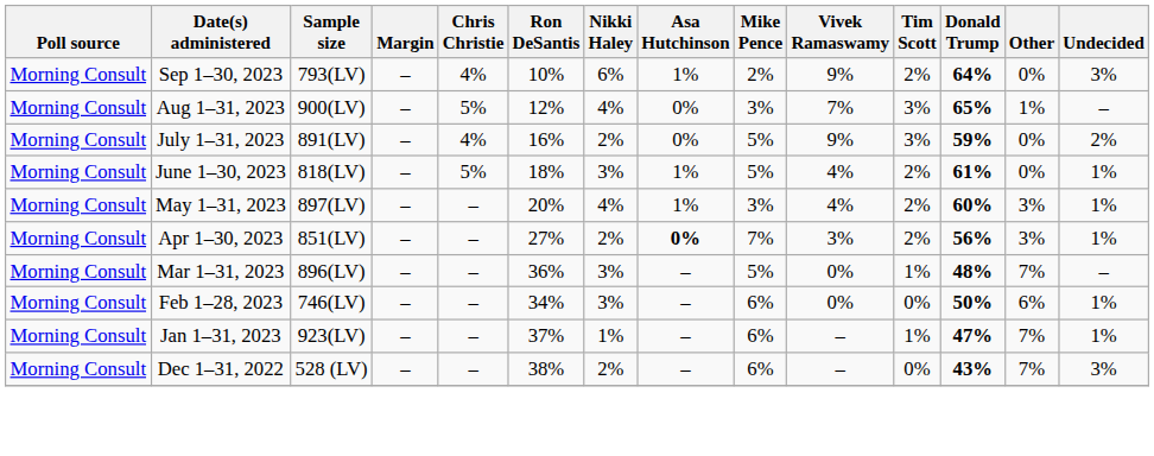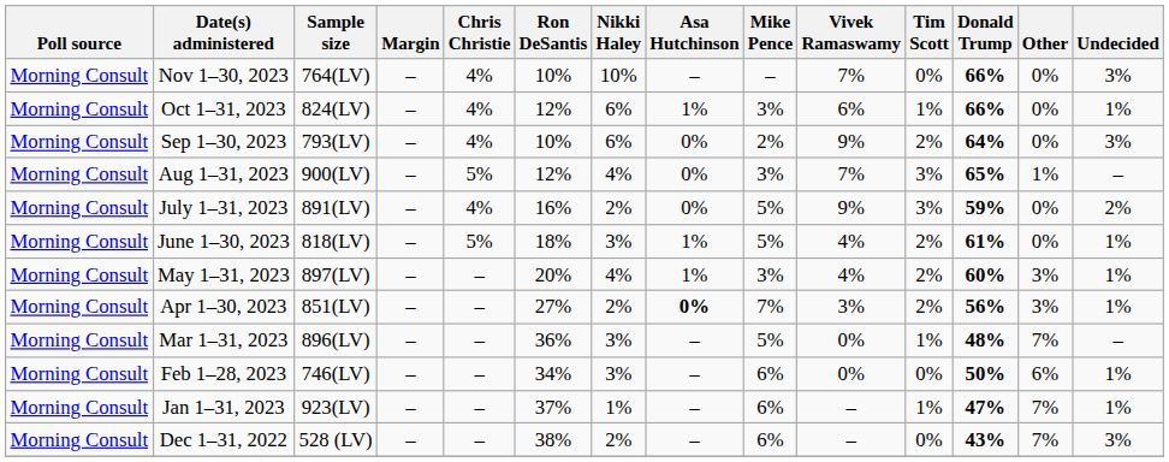+ row: Morning Consult | Nov 1–30, 2023 | 764(LV) | – | 4% | 10% | 10% | – | – | 7% | 0% | 66% | 0% | 3%
+ row: Morning Consult | Oct 1–31, 2023 | 824(LV) | – | 4% | 12% | 6% | 1% | 3% | 6% | 1% | 66% | 0% | 1%
Sep 1–30, 2023 | Asa Hutchinson: 1% -> 0%
